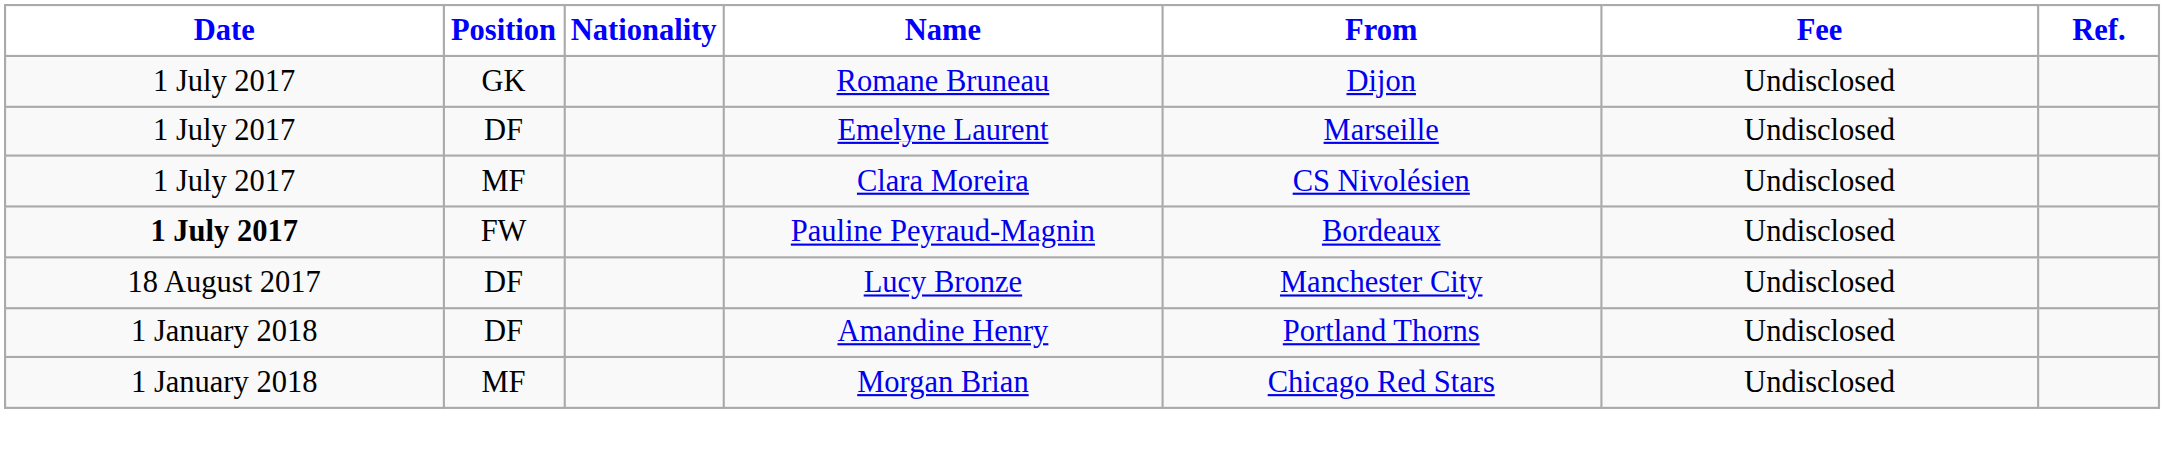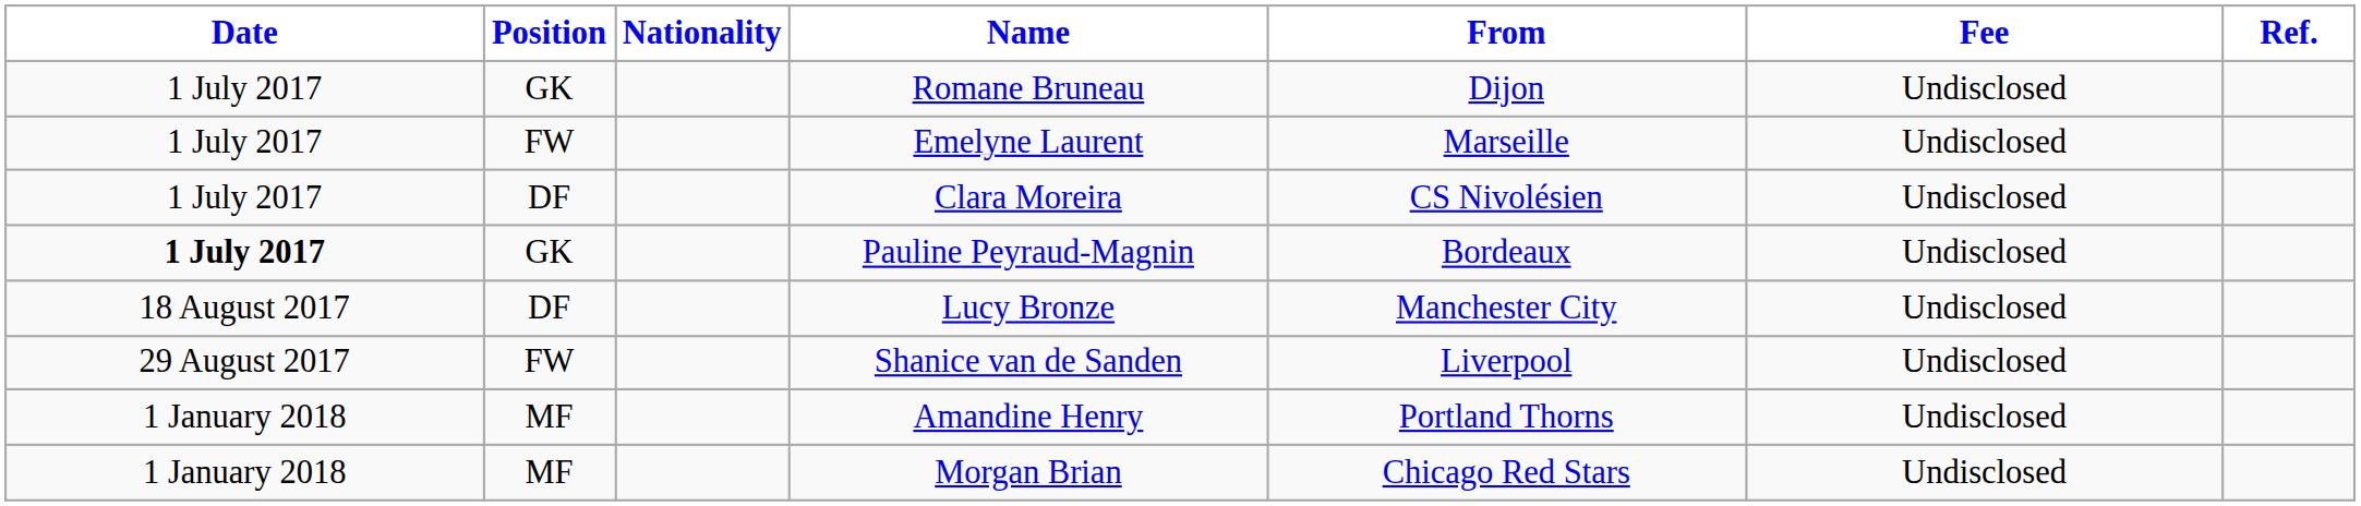Emelyne Laurent | Position: DF -> FW
Clara Moreira | Position: MF -> DF
Pauline Peyraud-Magnin | Position: FW -> GK
+ row: 29 August 2017 | FW | Shanice van de Sanden | Liverpool | Undisclosed
Amandine Henry | Position: DF -> MF
